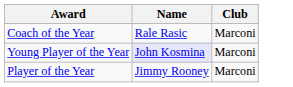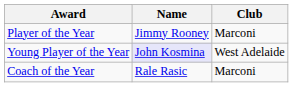rows swapped: Player of the Year <-> Coach of the Year
Young Player of the Year | Club: Marconi -> West Adelaide
